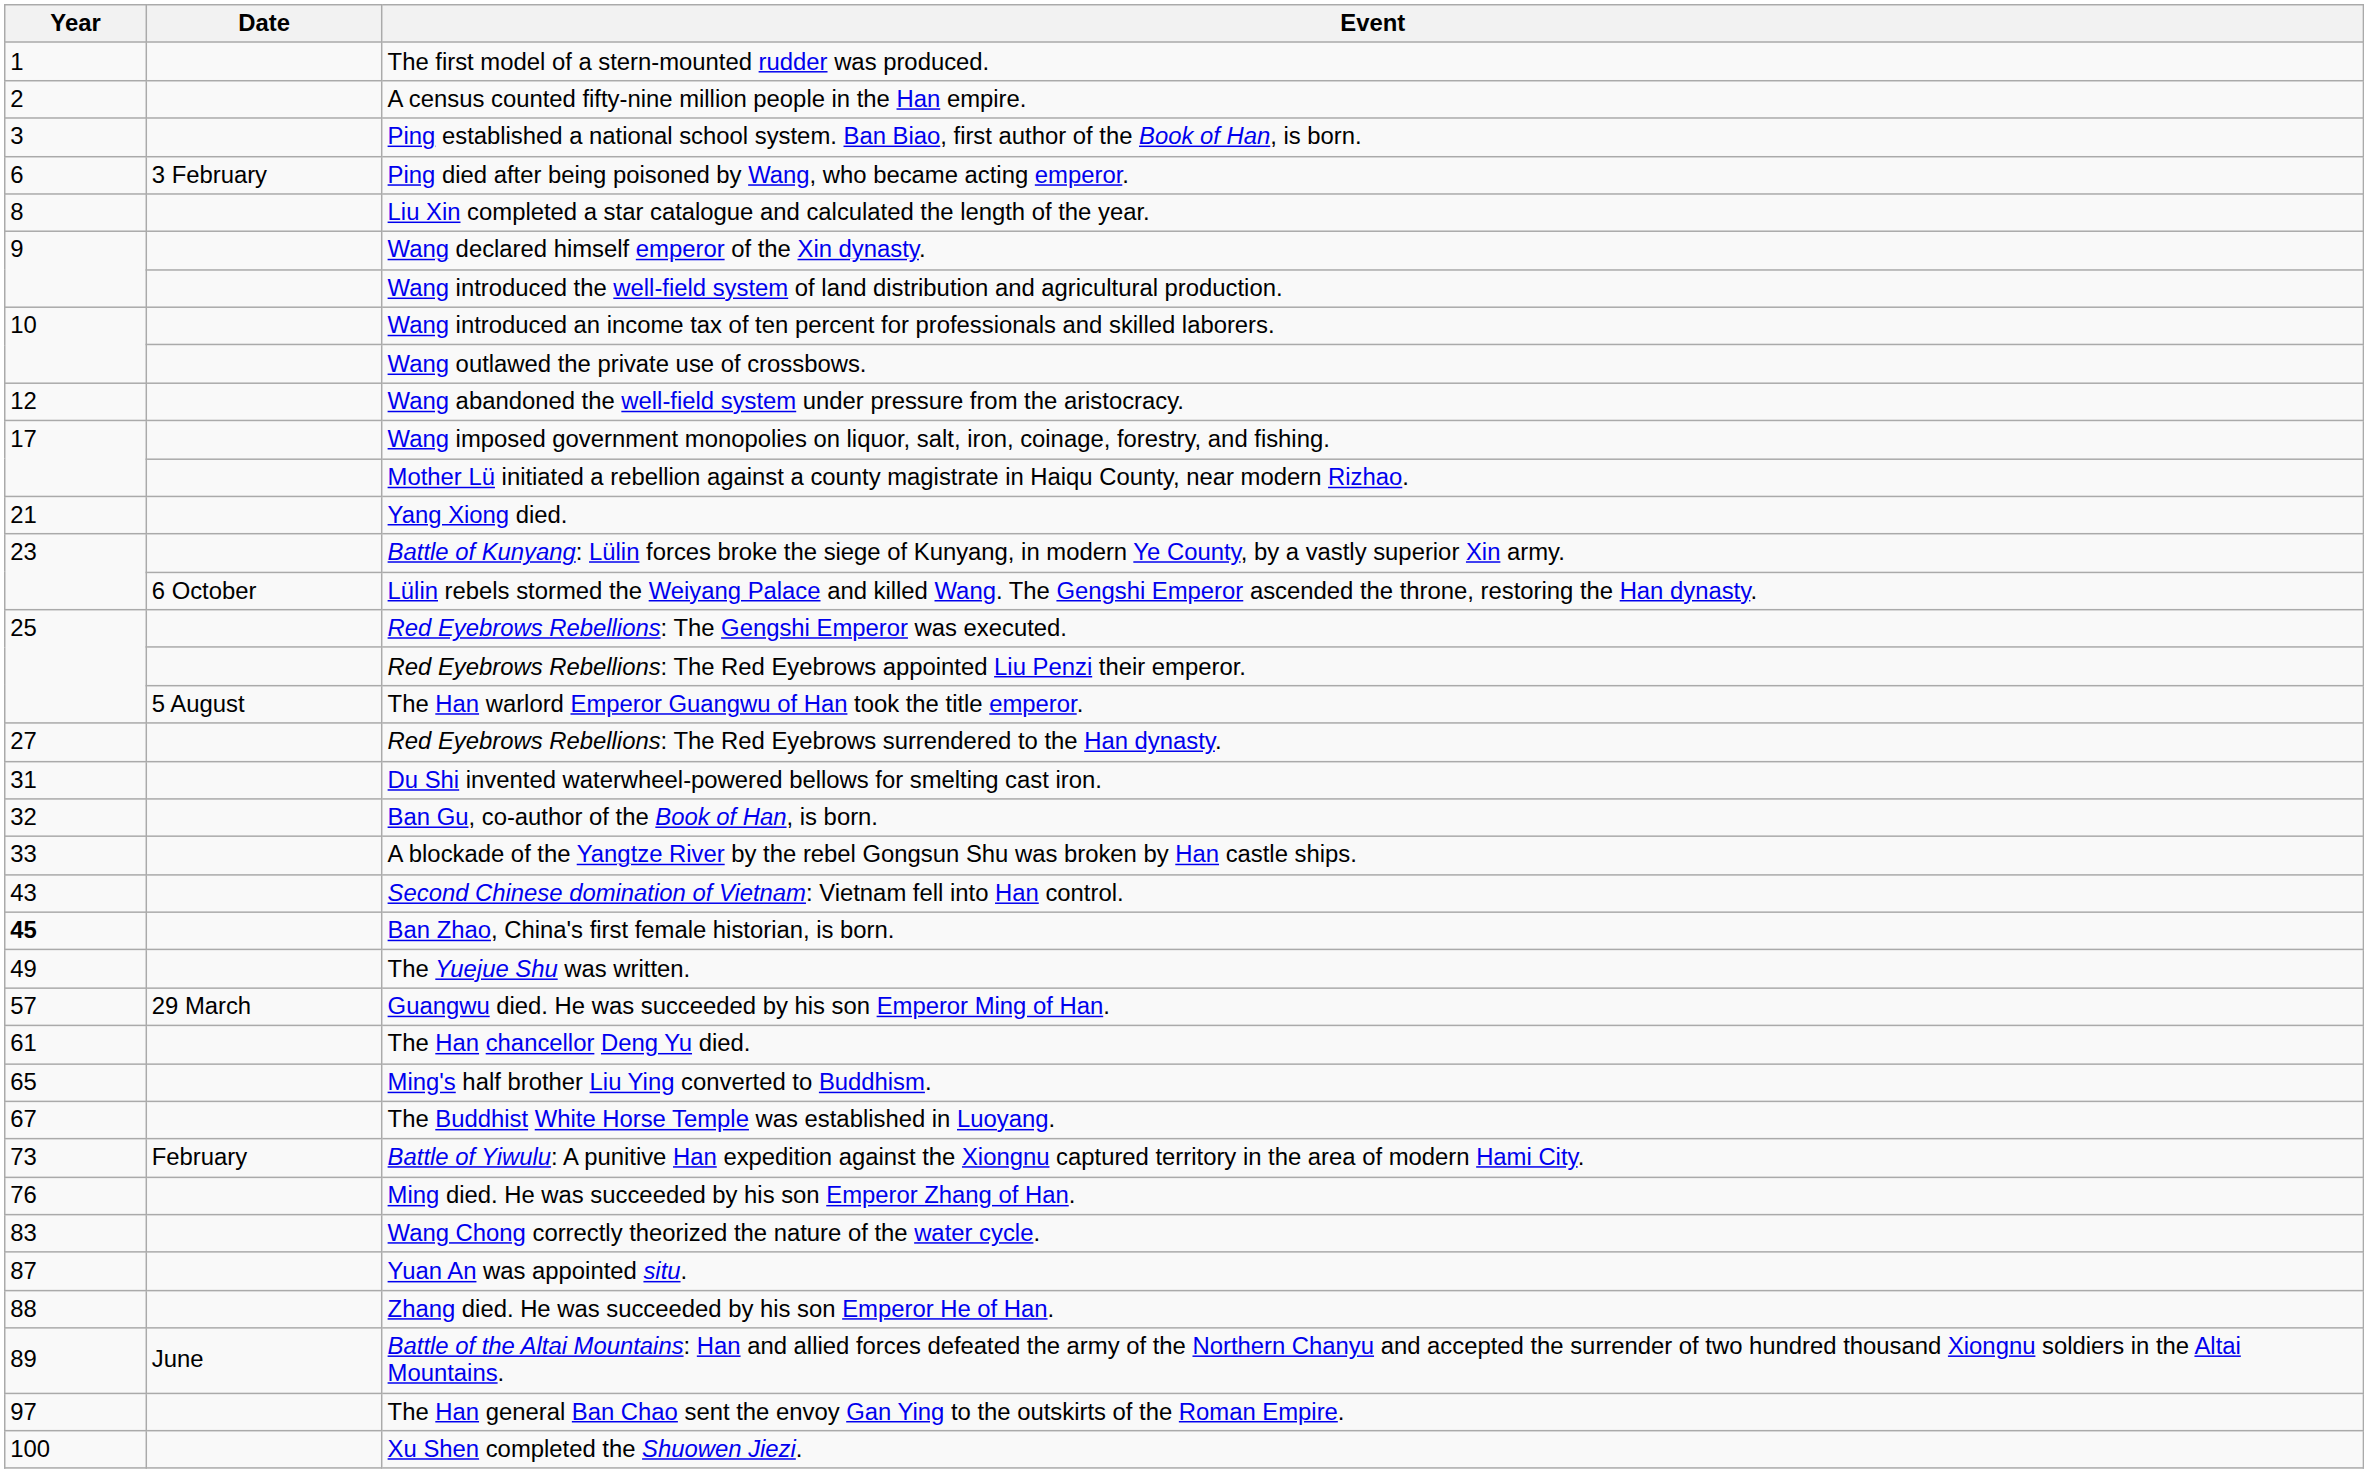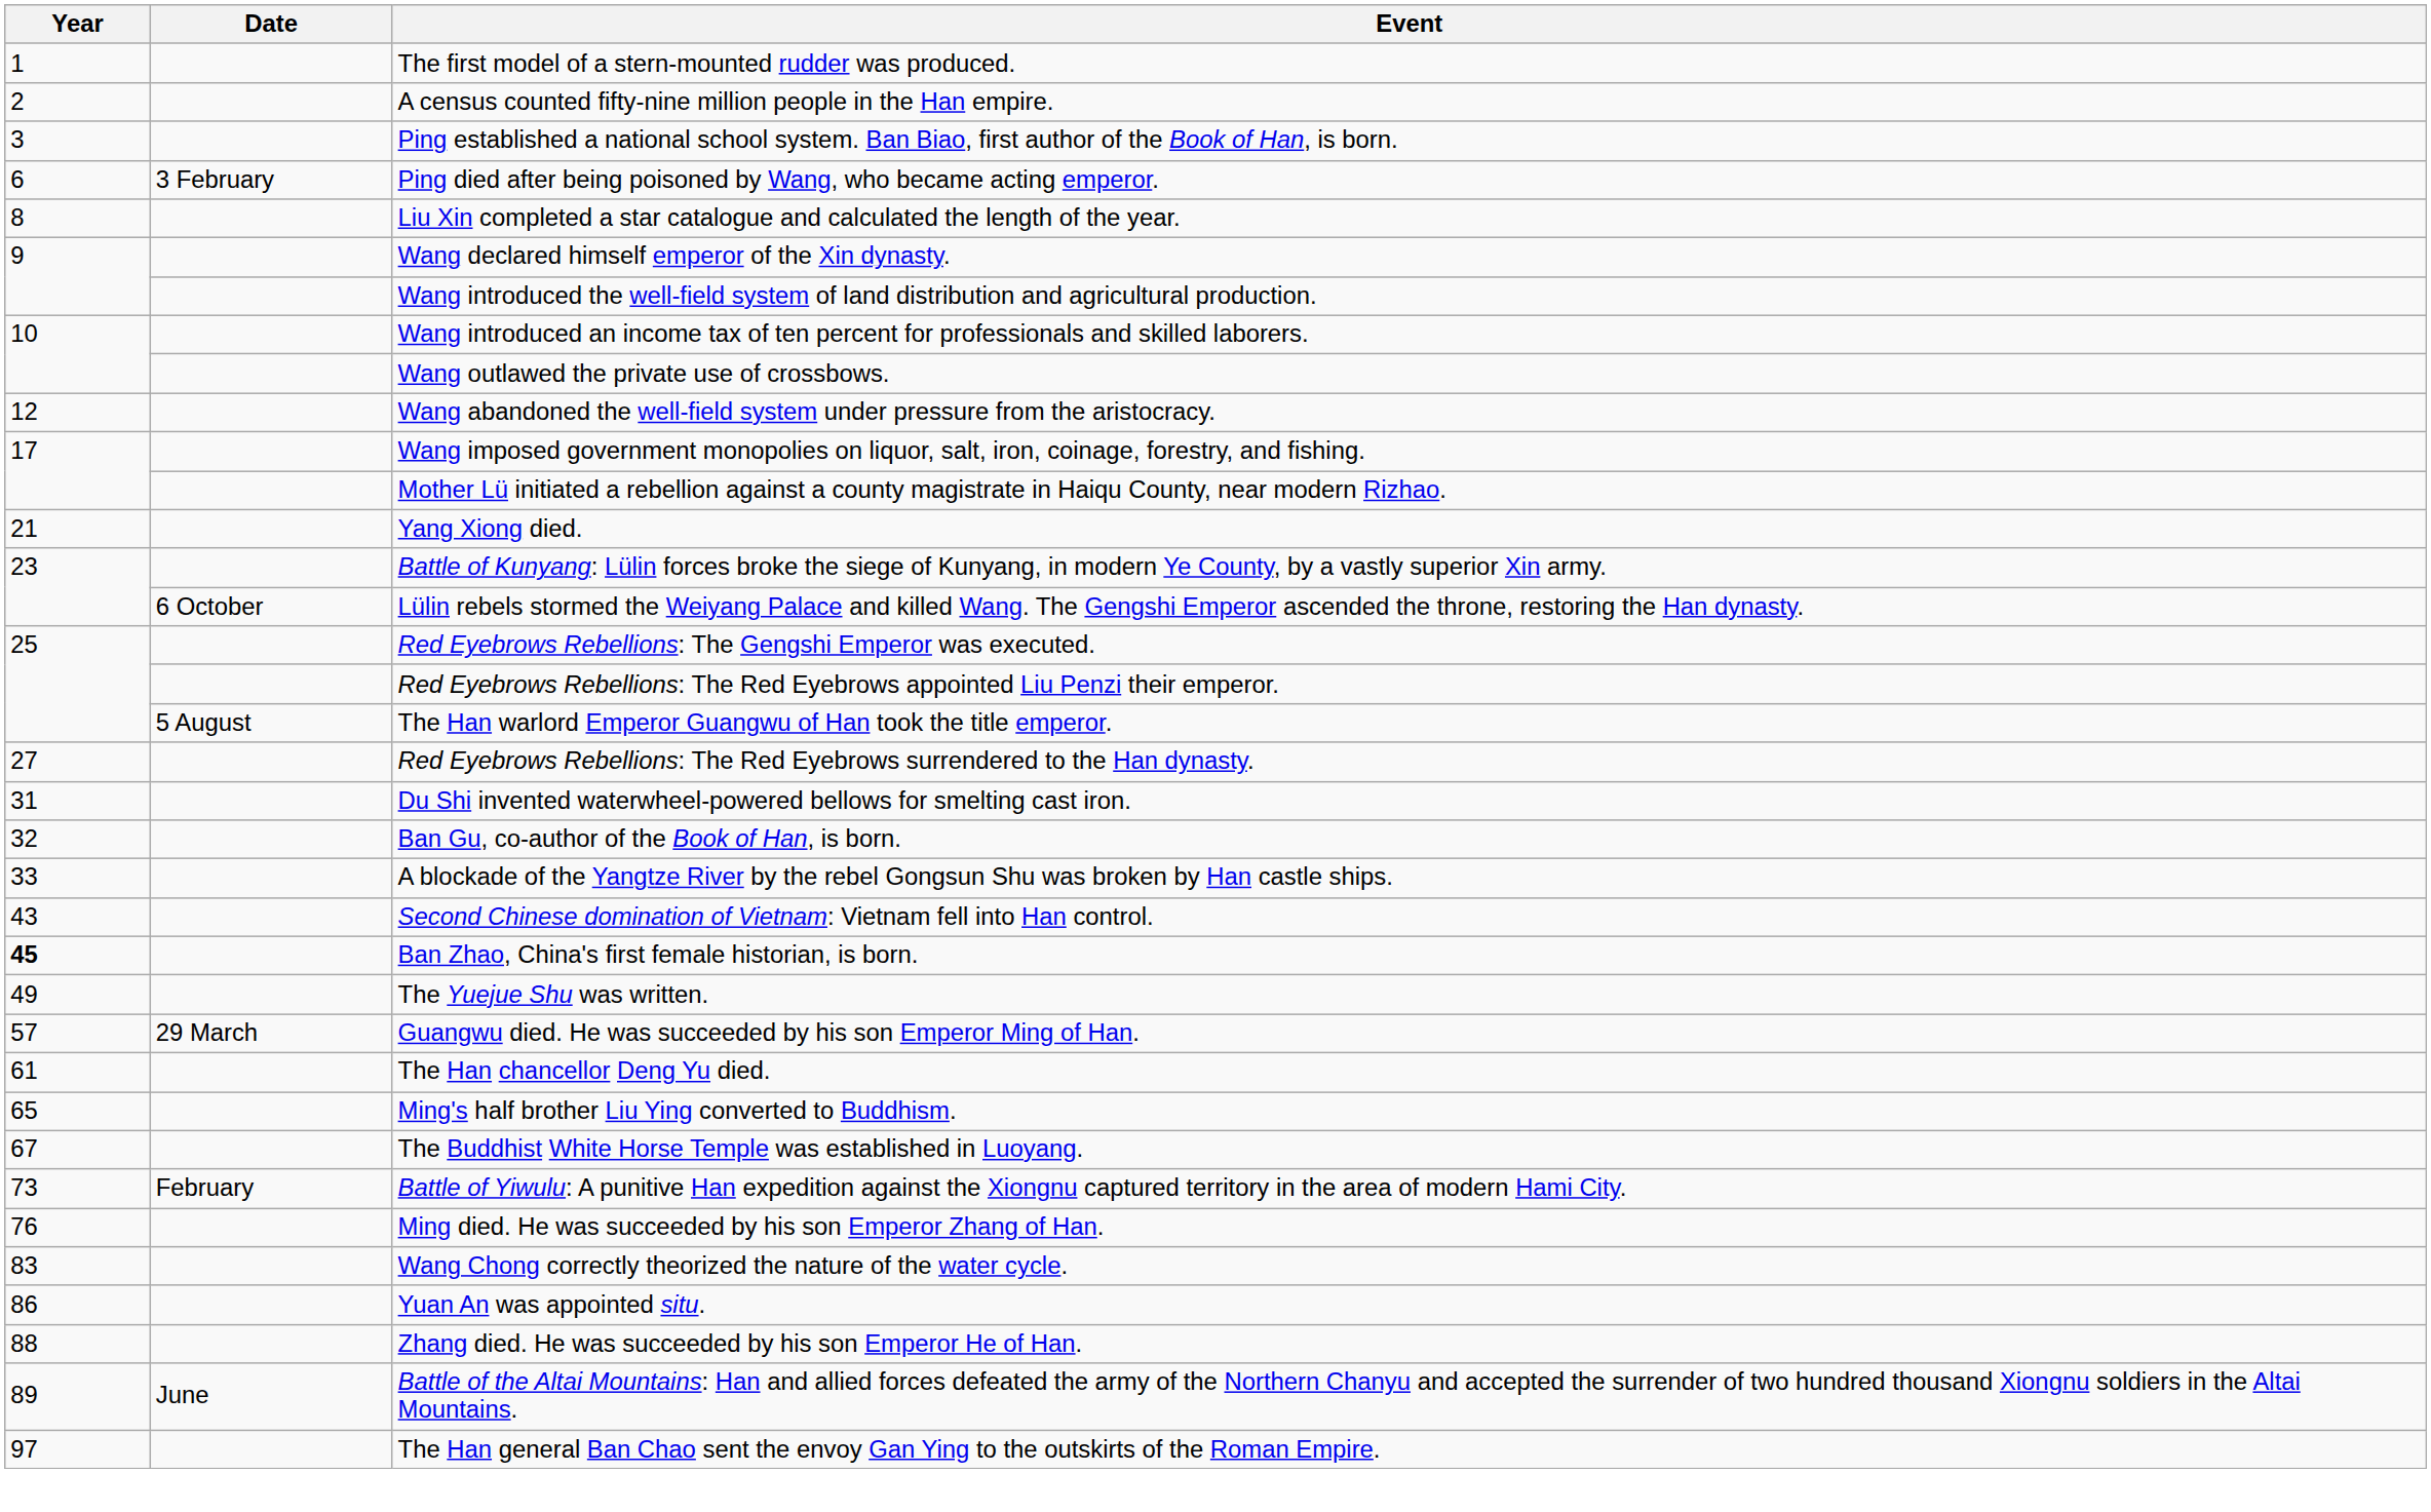Yuan An was appointed situ. | Year: 87 -> 86
- row: 100 | Xu Shen completed the Shuowen Jiezi.
